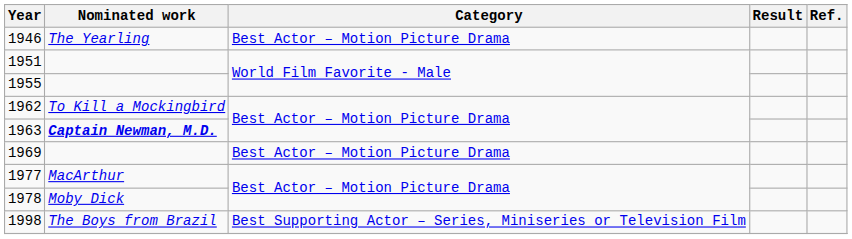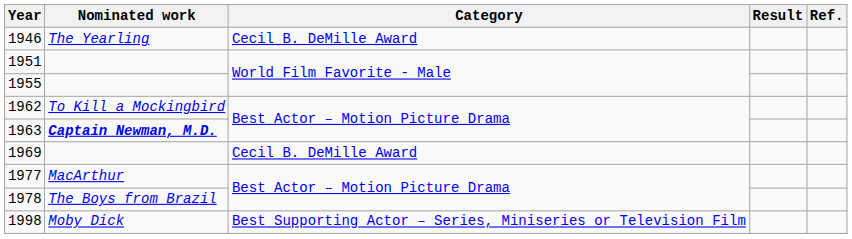1946 | Category: Best Actor – Motion Picture Drama -> Cecil B. DeMille Award
1969 | Category: Best Actor – Motion Picture Drama -> Cecil B. DeMille Award
1978 | Nominated work: Moby Dick -> The Boys from Brazil
1998 | Nominated work: The Boys from Brazil -> Moby Dick
